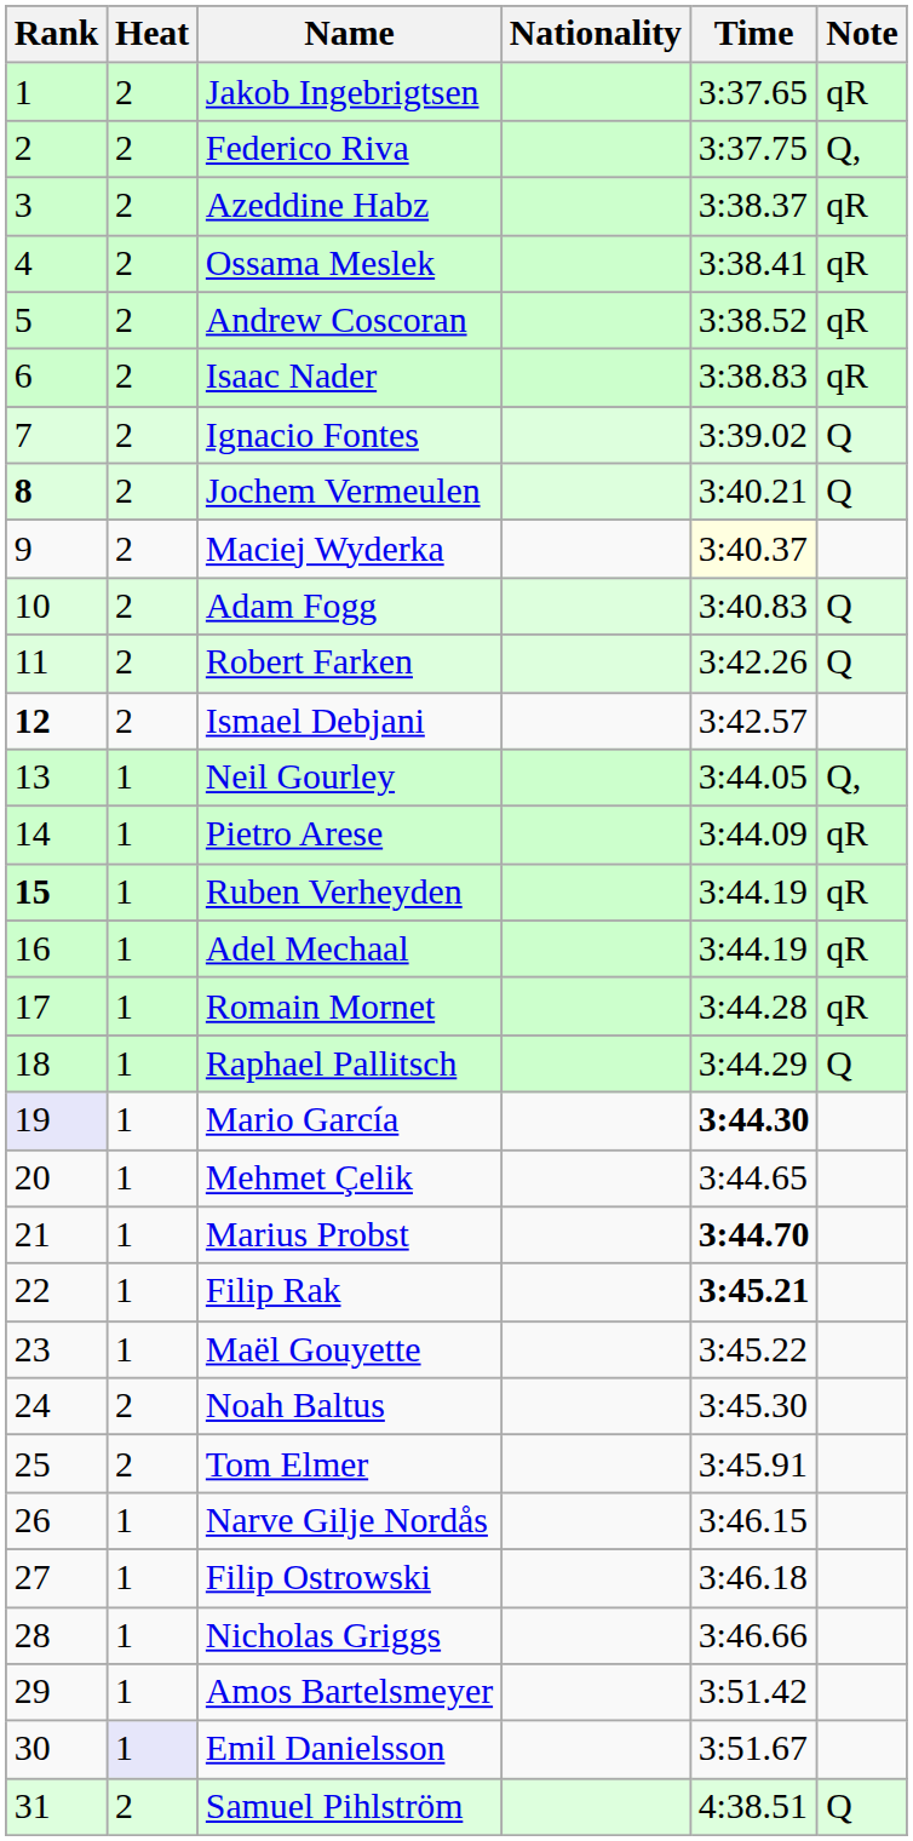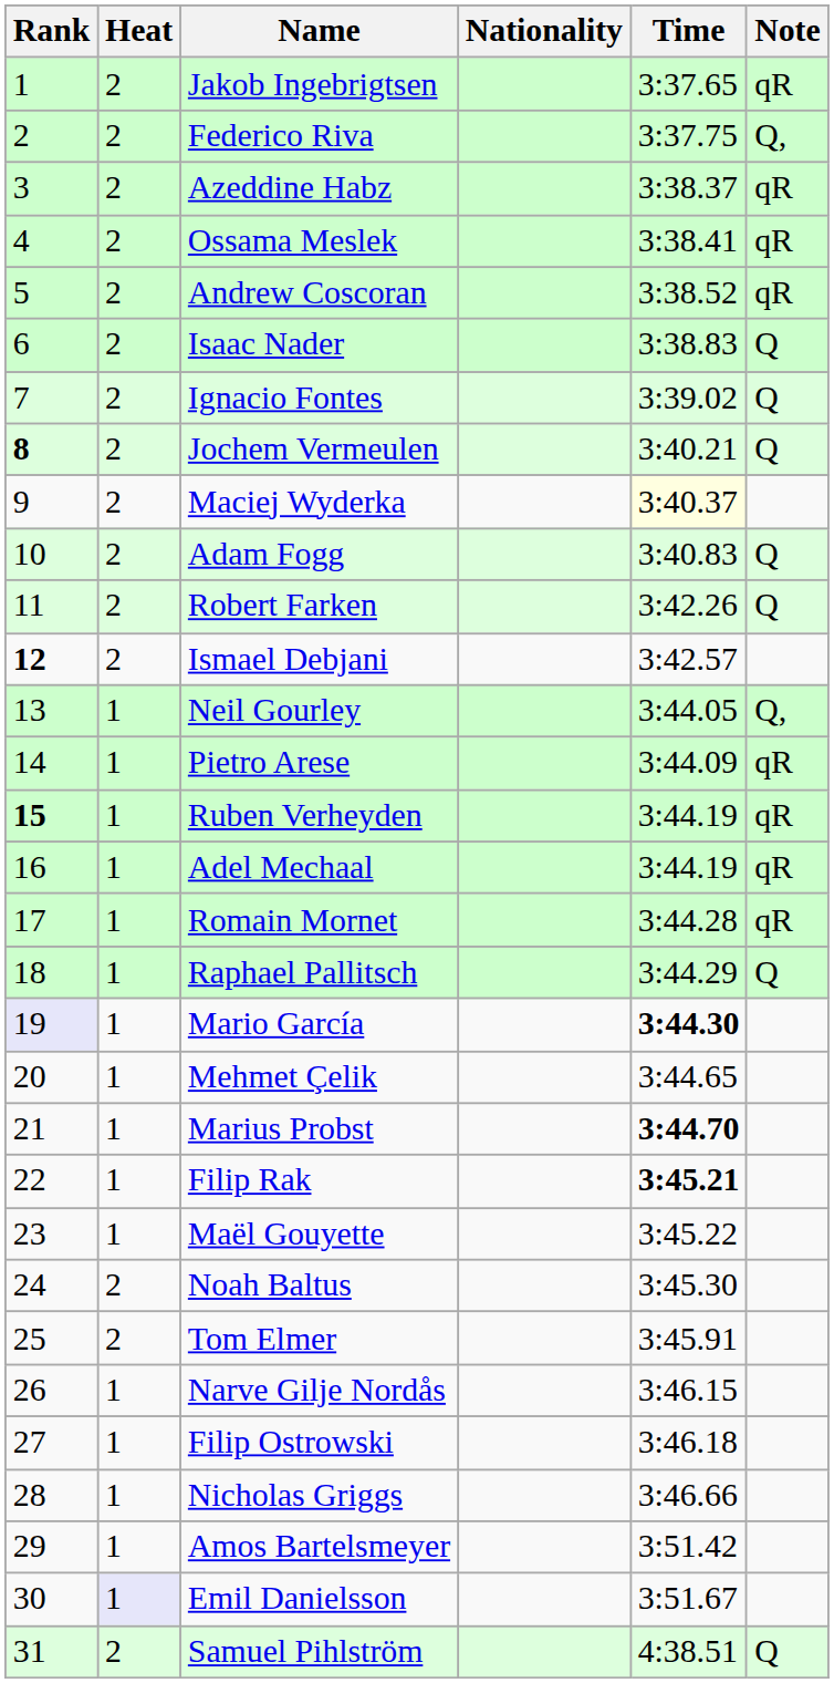Isaac Nader | Note: qR -> Q
